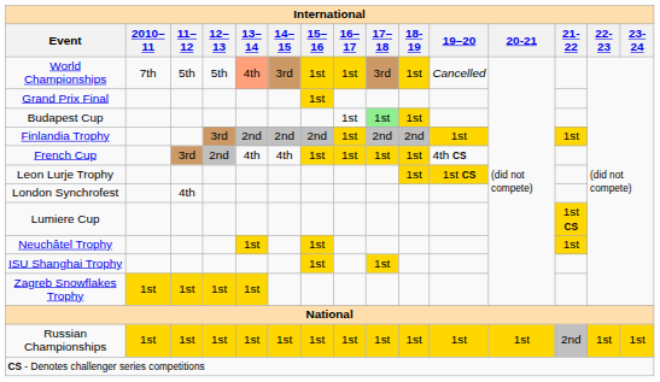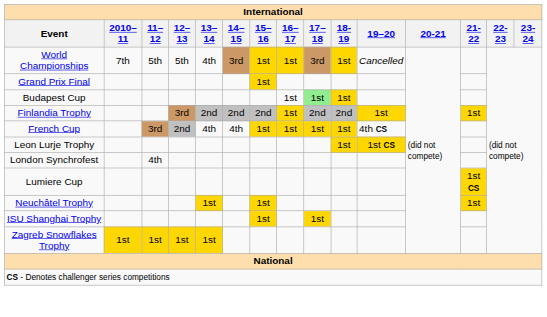World Championships | 13–14: lightsalmon background -> no background
- row: Russian Championships | 1st | 1st | 1st | 1st | 1st | 1st | 1st | 1st | 1st | 1st | 1st | 2nd | 1st | 1st
